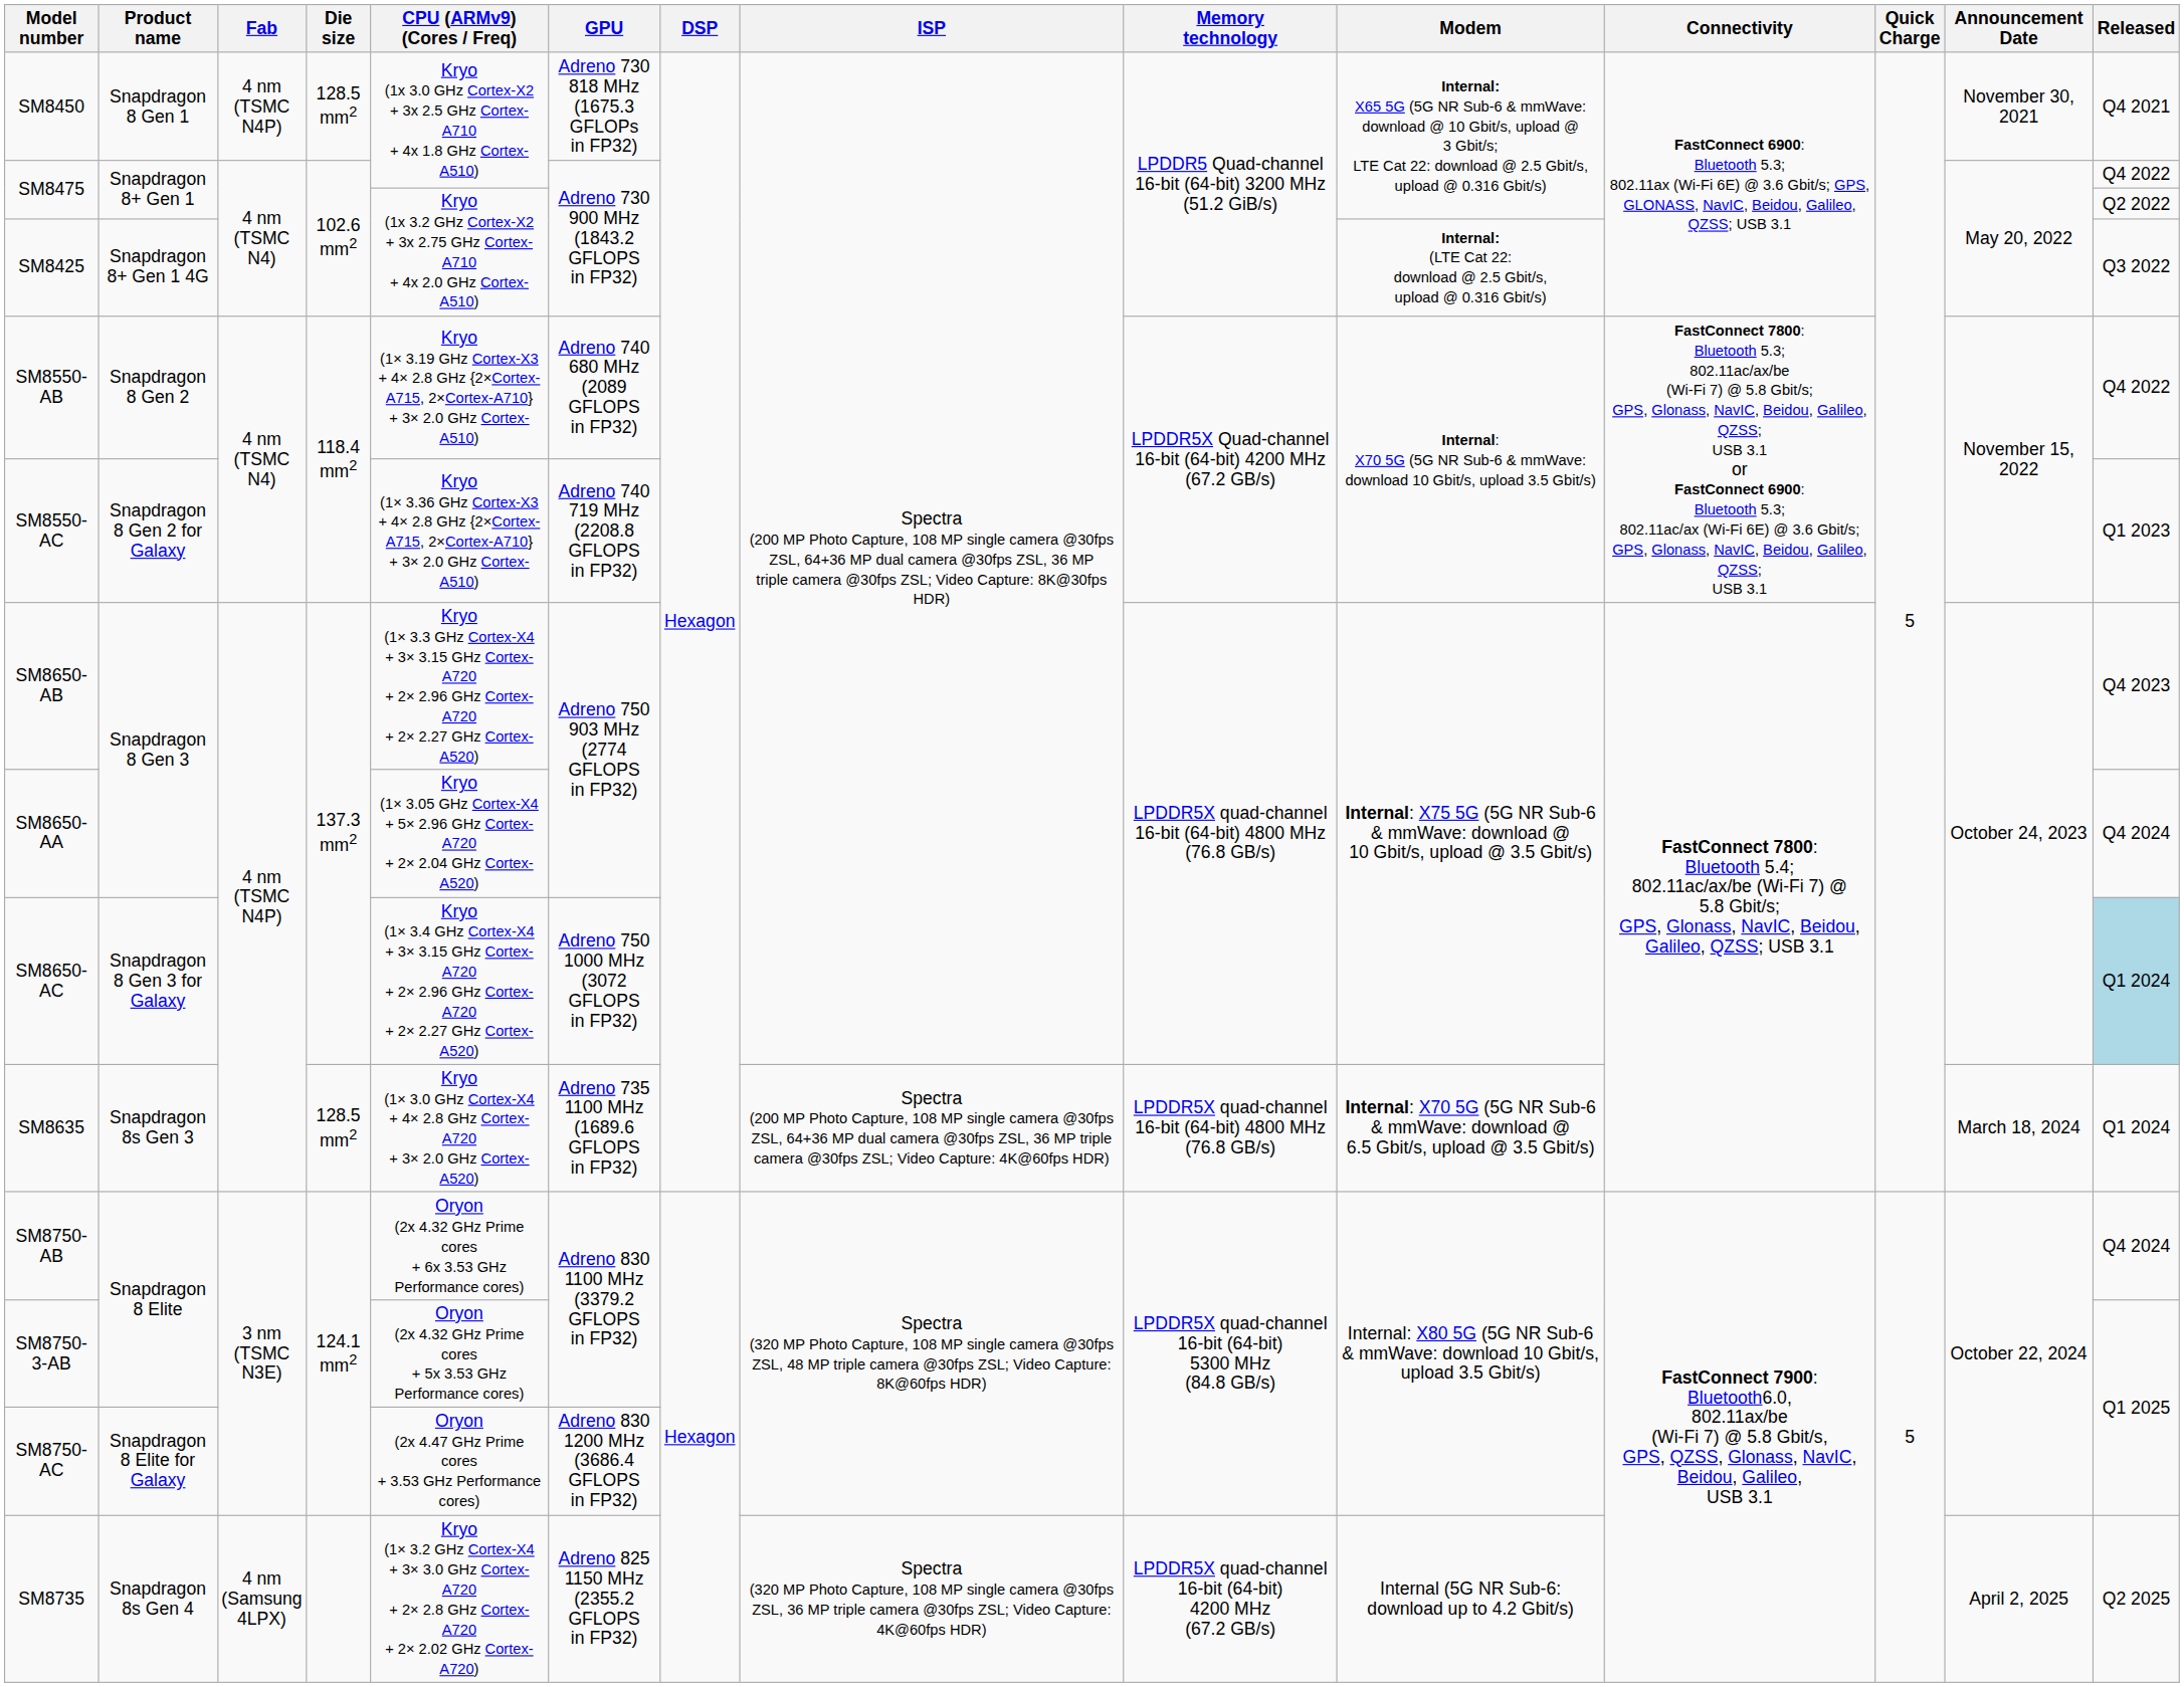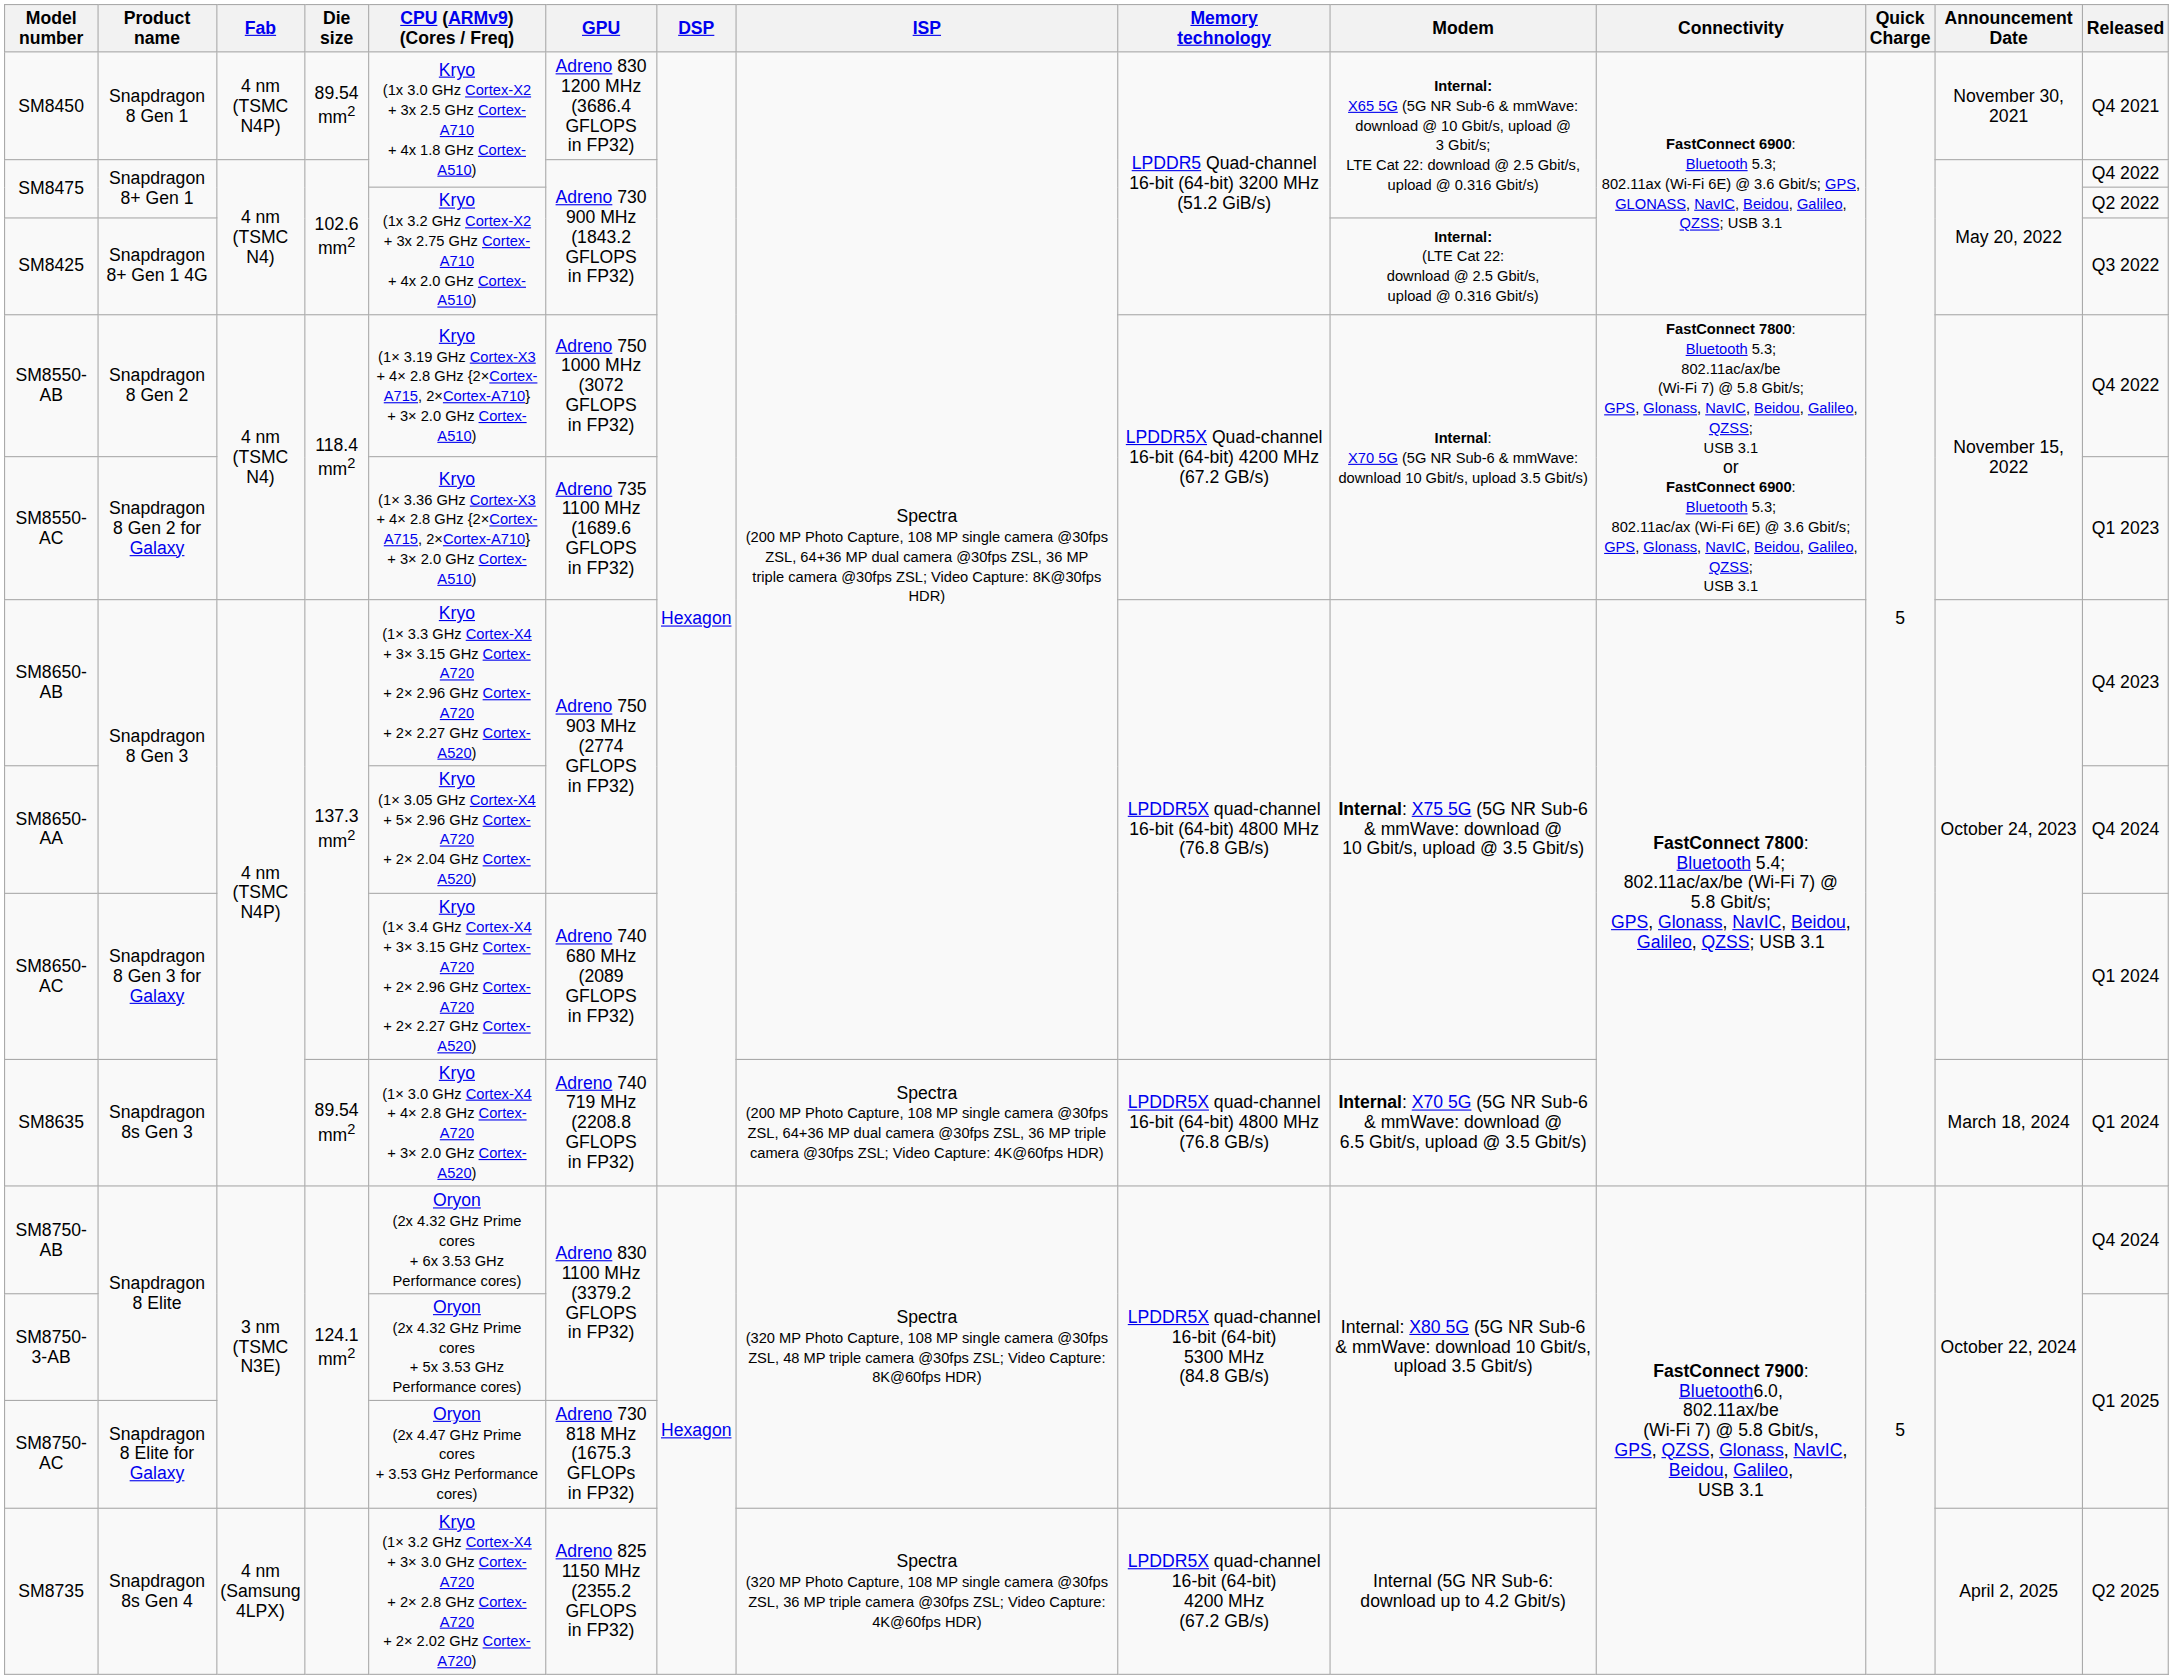SM8450 | Die size: 128.5 mm2 -> 89.54 mm2
SM8450 | GPU: Adreno 730 818 MHz (1675.3 GFLOPs in FP32) -> Adreno 830 1200 MHz (3686.4 GFLOPS in FP32)
SM8550-AB | GPU: Adreno 740 680 MHz (2089 GFLOPS in FP32) -> Adreno 750 1000 MHz (3072 GFLOPS in FP32)
SM8550-AC | GPU: Adreno 740 719 MHz (2208.8 GFLOPS in FP32) -> Adreno 735 1100 MHz (1689.6 GFLOPS in FP32)
SM8650-AC | GPU: Adreno 750 1000 MHz (3072 GFLOPS in FP32) -> Adreno 740 680 MHz (2089 GFLOPS in FP32)
SM8650-AC | Released: lightblue background -> no background
SM8635 | Die size: 128.5 mm2 -> 89.54 mm2
SM8635 | GPU: Adreno 735 1100 MHz (1689.6 GFLOPS in FP32) -> Adreno 740 719 MHz (2208.8 GFLOPS in FP32)
SM8750-AC | GPU: Adreno 830 1200 MHz (3686.4 GFLOPS in FP32) -> Adreno 730 818 MHz (1675.3 GFLOPs in FP32)
